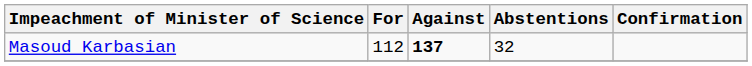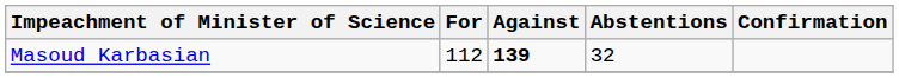Masoud Karbasian | Against: 137 -> 139
